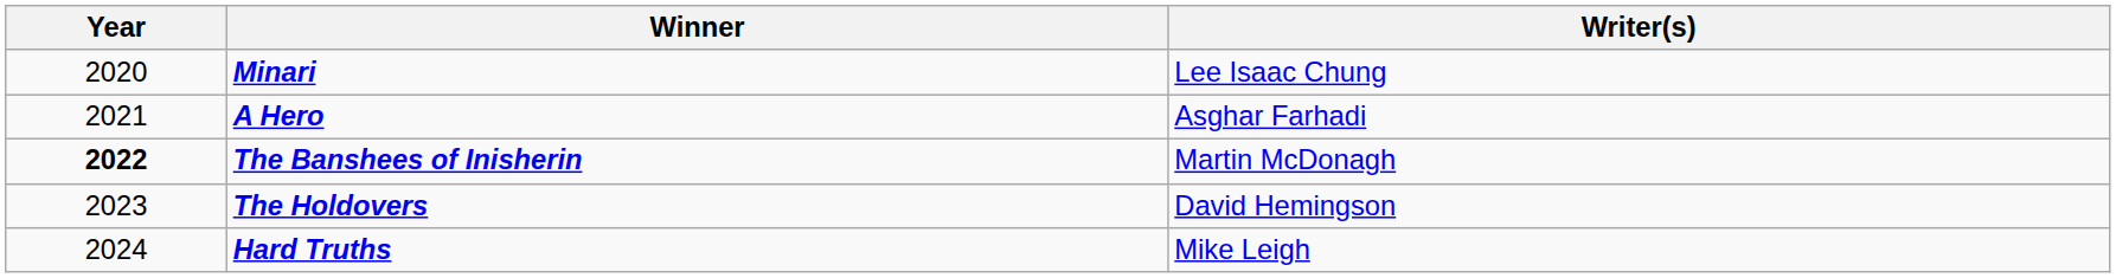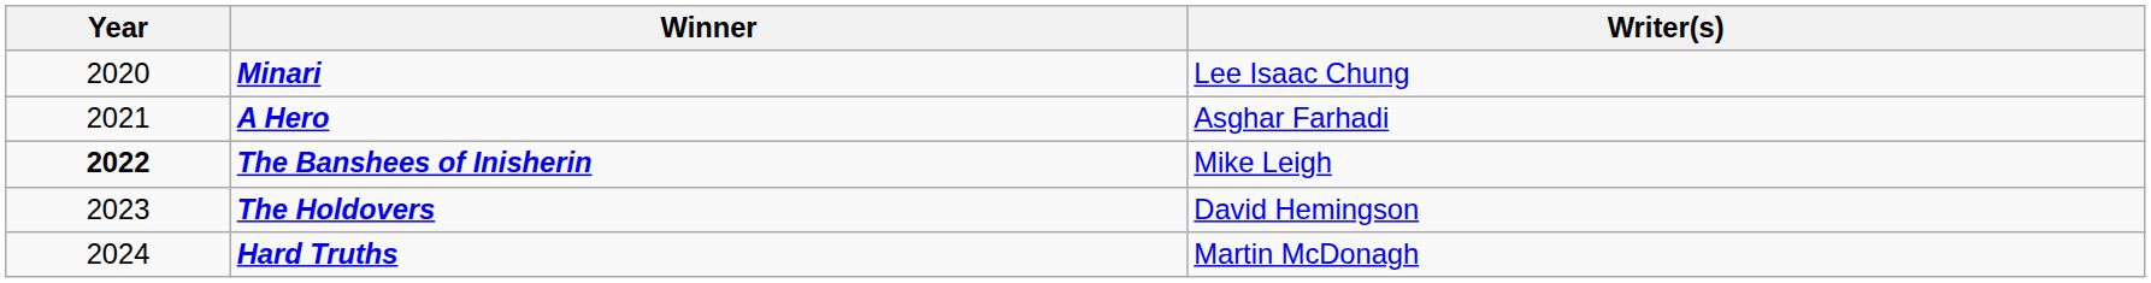The Banshees of Inisherin | Writer(s): Martin McDonagh -> Mike Leigh
Hard Truths | Writer(s): Mike Leigh -> Martin McDonagh
